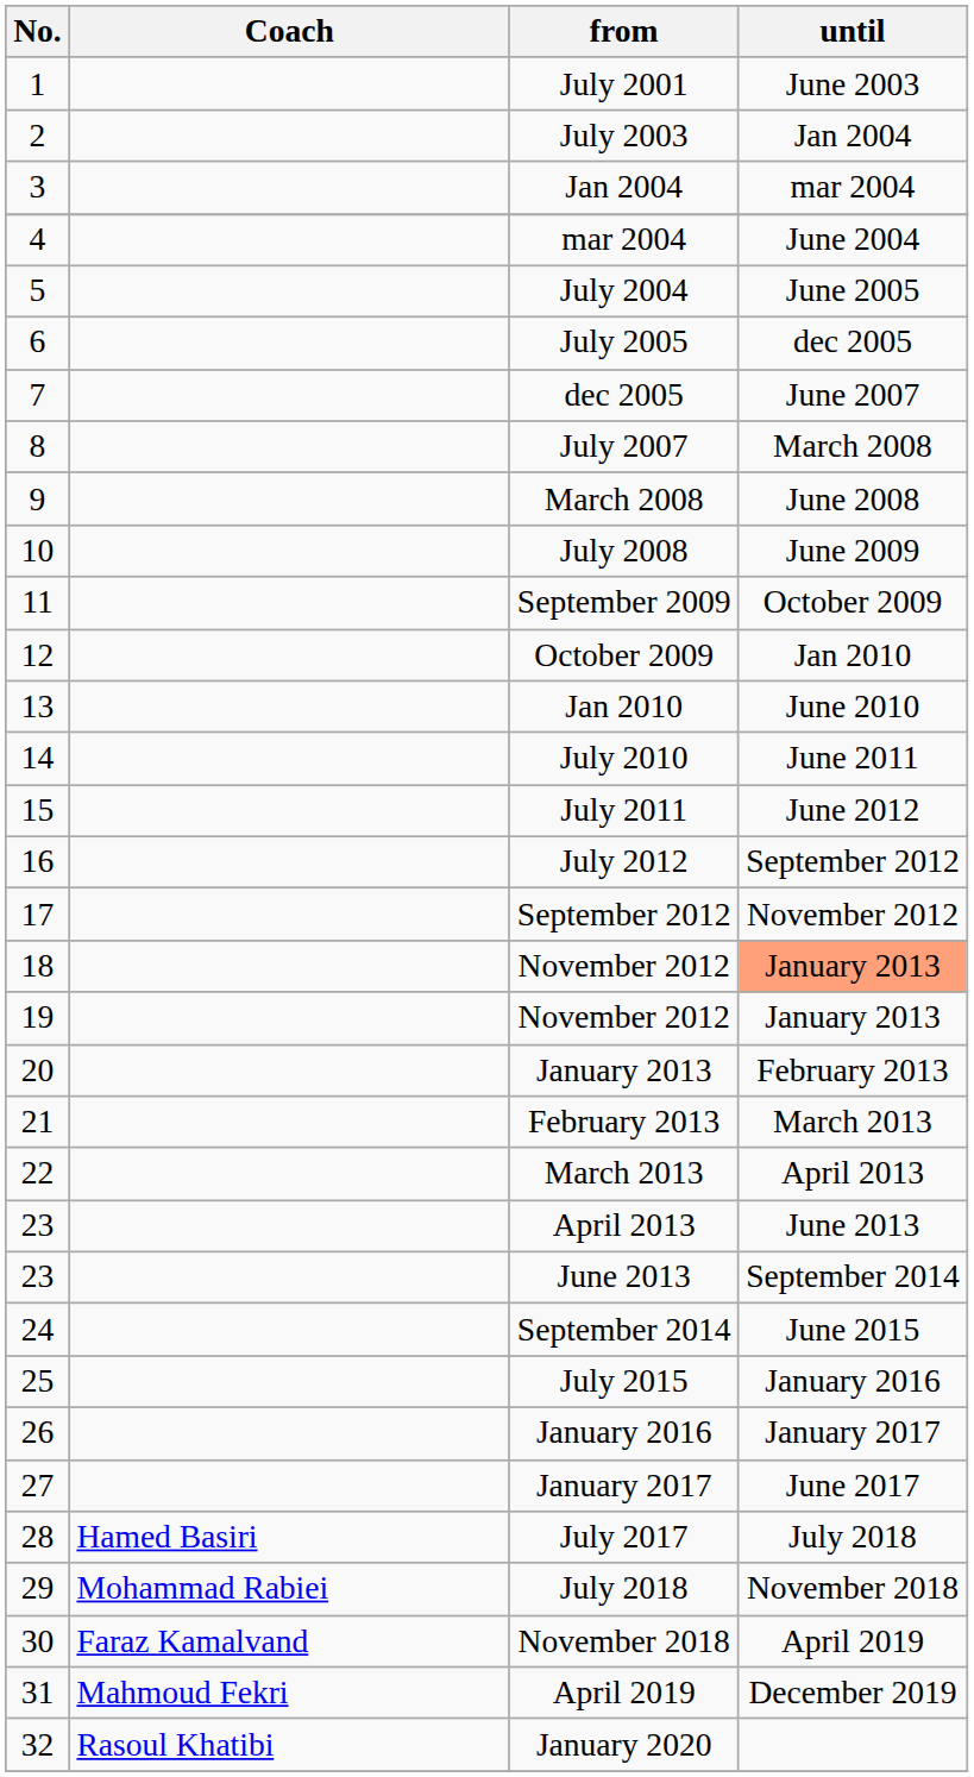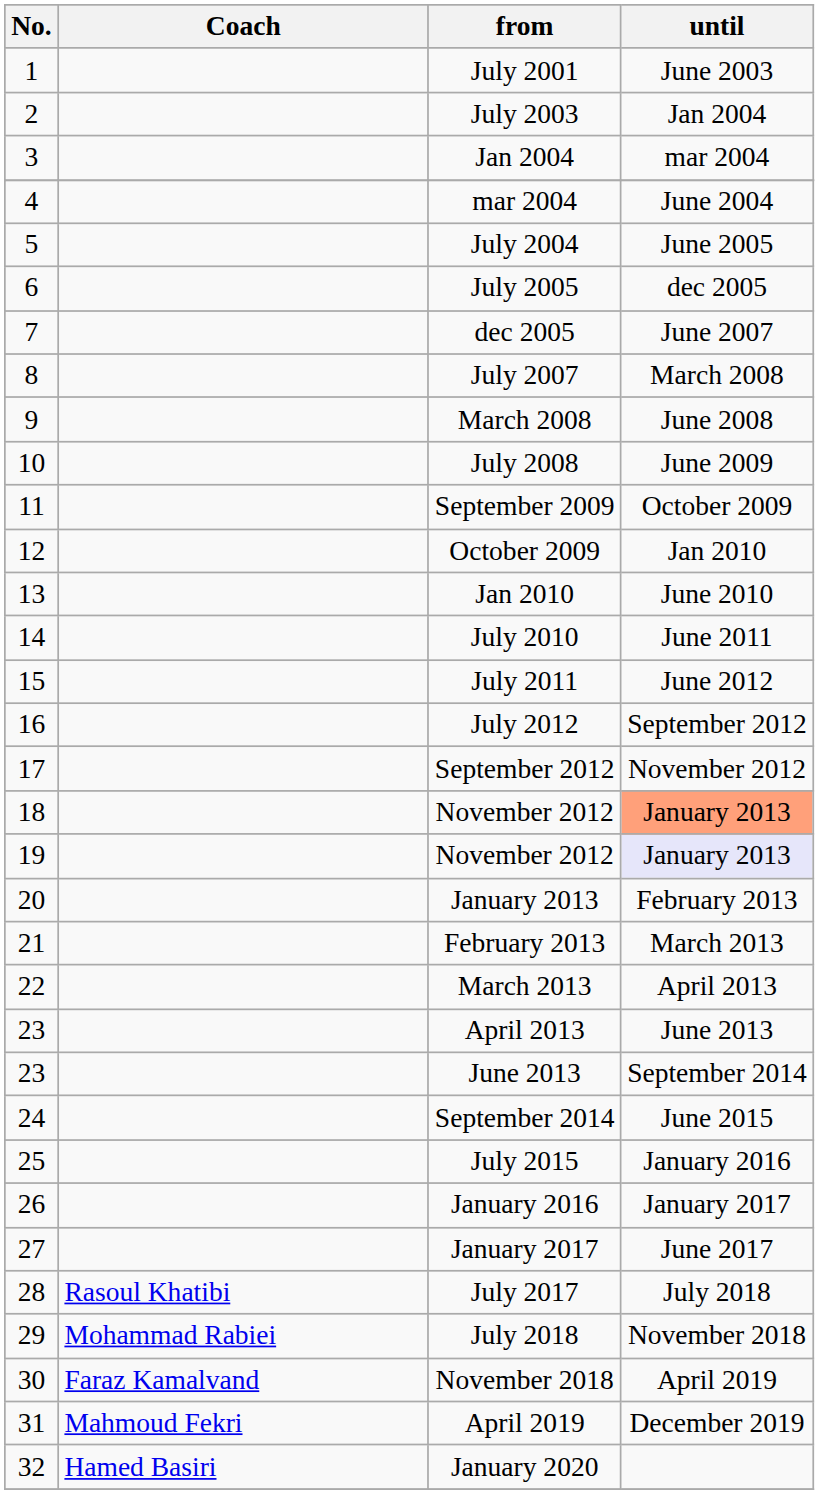19 / November 2012 | until: no background -> lavender background
July 2017 | Coach: Hamed Basiri -> Rasoul Khatibi
January 2020 | Coach: Rasoul Khatibi -> Hamed Basiri
